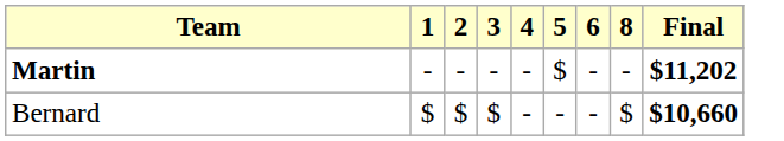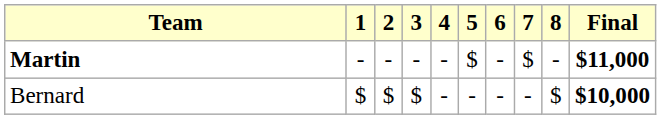+ column: 7 | $ | -
Martin | Final: $11,202 -> $11,000
Bernard | Final: $10,660 -> $10,000
